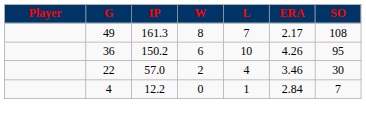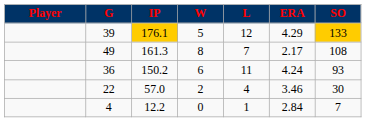+ row: 39 | 176.1 | 5 | 12 | 4.29 | 133
36 | L: 10 -> 11
36 | ERA: 4.26 -> 4.24
36 | SO: 95 -> 93
